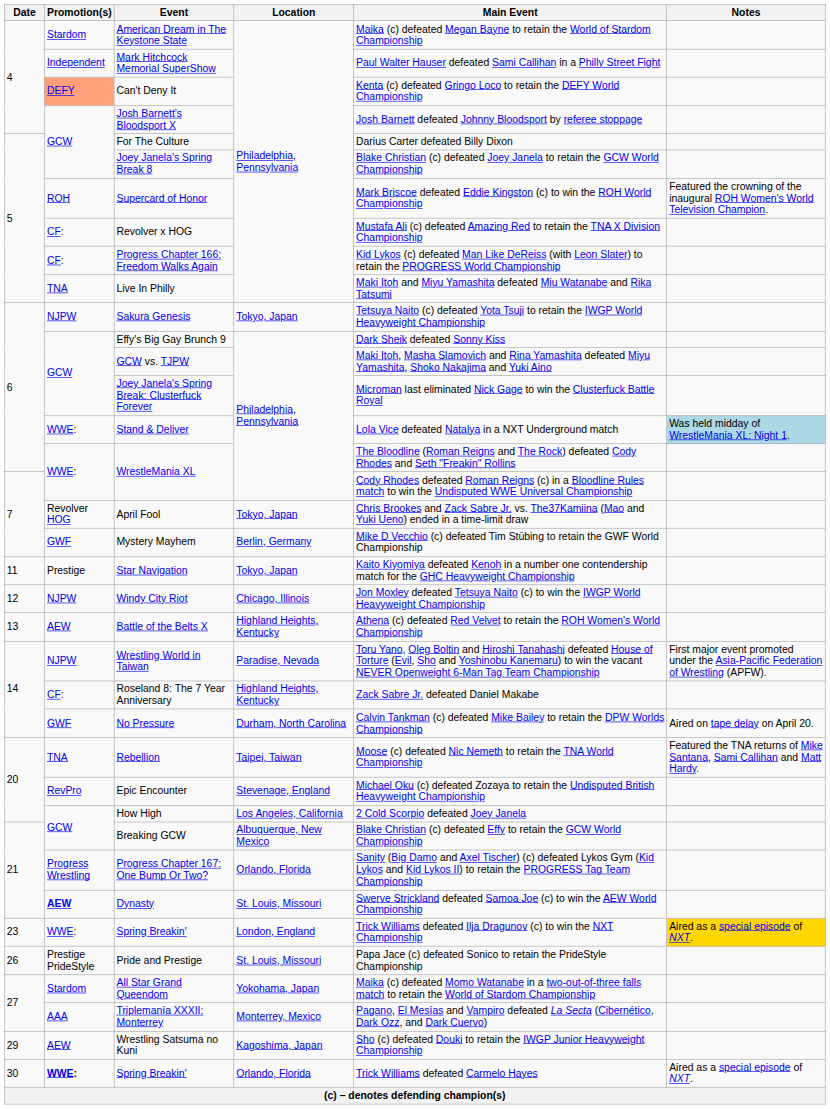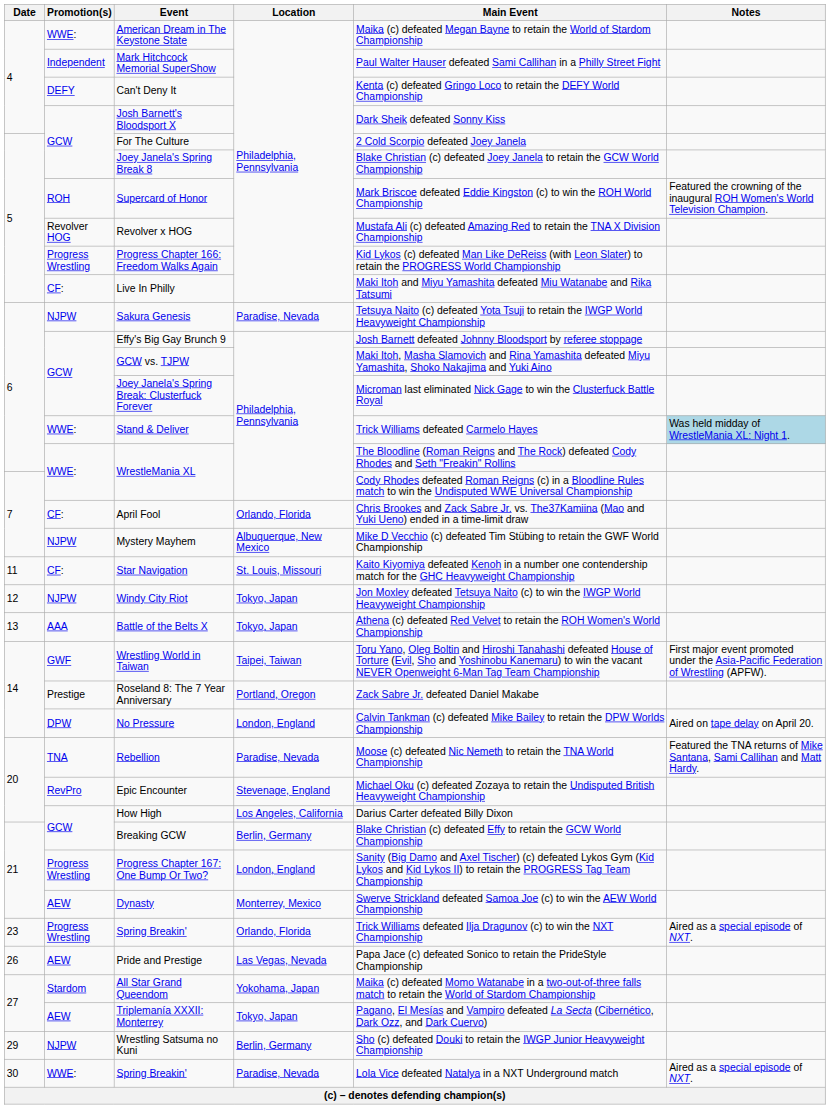American Dream in The Keystone State | Promotion(s): Stardom -> WWE:
Can't Deny It | Promotion(s): lightsalmon background -> no background
Josh Barnett's Bloodsport X | Main Event: Josh Barnett defeated Johnny Bloodsport by referee stoppage -> Dark Sheik defeated Sonny Kiss
For The Culture | Main Event: Darius Carter defeated Billy Dixon -> 2 Cold Scorpio defeated Joey Janela
Revolver x HOG | Promotion(s): CF: -> Revolver HOG
Progress Chapter 166: Freedom Walks Again | Promotion(s): CF: -> Progress Wrestling
Live In Philly | Promotion(s): TNA -> CF:
Sakura Genesis | Location: Tokyo, Japan -> Paradise, Nevada
Effy's Big Gay Brunch 9 | Main Event: Dark Sheik defeated Sonny Kiss -> Josh Barnett defeated Johnny Bloodsport by referee stoppage
Stand & Deliver | Main Event: Lola Vice defeated Natalya in a NXT Underground match -> Trick Williams defeated Carmelo Hayes
April Fool | Promotion(s): Revolver HOG -> CF:
April Fool | Location: Tokyo, Japan -> Orlando, Florida
Mystery Mayhem | Promotion(s): GWF -> NJPW
Mystery Mayhem | Location: Berlin, Germany -> Albuquerque, New Mexico
Star Navigation | Promotion(s): Prestige -> CF:
Star Navigation | Location: Tokyo, Japan -> St. Louis, Missouri
Windy City Riot | Location: Chicago, Illinois -> Tokyo, Japan
Battle of the Belts X | Promotion(s): AEW -> AAA
Battle of the Belts X | Location: Highland Heights, Kentucky -> Tokyo, Japan
Wrestling World in Taiwan | Promotion(s): NJPW -> GWF
Wrestling World in Taiwan | Location: Paradise, Nevada -> Taipei, Taiwan
Roseland 8: The 7 Year Anniversary | Promotion(s): CF: -> Prestige
Roseland 8: The 7 Year Anniversary | Location: Highland Heights, Kentucky -> Portland, Oregon
No Pressure | Promotion(s): GWF -> DPW
No Pressure | Location: Durham, North Carolina -> London, England
Rebellion | Location: Taipei, Taiwan -> Paradise, Nevada
How High | Main Event: 2 Cold Scorpio defeated Joey Janela -> Darius Carter defeated Billy Dixon
Breaking GCW | Location: Albuquerque, New Mexico -> Berlin, Germany
Progress Chapter 167: One Bump Or Two? | Location: Orlando, Florida -> London, England
Dynasty | Promotion(s): bold -> normal
Dynasty | Location: St. Louis, Missouri -> Monterrey, Mexico
23 / Spring Breakin' | Promotion(s): WWE: -> Progress Wrestling
23 / Spring Breakin' | Location: London, England -> Orlando, Florida
23 / Spring Breakin' | Notes: gold background -> no background
Pride and Prestige | Promotion(s): Prestige PrideStyle -> AEW
Pride and Prestige | Location: St. Louis, Missouri -> Las Vegas, Nevada
Triplemanía XXXII: Monterrey | Promotion(s): AAA -> AEW
Triplemanía XXXII: Monterrey | Location: Monterrey, Mexico -> Tokyo, Japan
Wrestling Satsuma no Kuni | Promotion(s): AEW -> NJPW
Wrestling Satsuma no Kuni | Location: Kagoshima, Japan -> Berlin, Germany
30 / Spring Breakin' | Promotion(s): bold -> normal
30 / Spring Breakin' | Location: Orlando, Florida -> Paradise, Nevada
30 / Spring Breakin' | Main Event: Trick Williams defeated Carmelo Hayes -> Lola Vice defeated Natalya in a NXT Underground match
